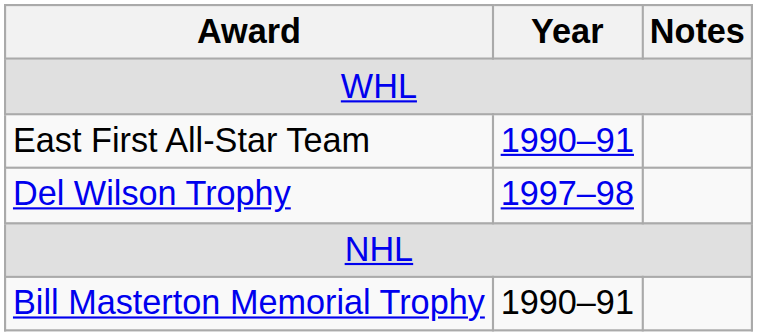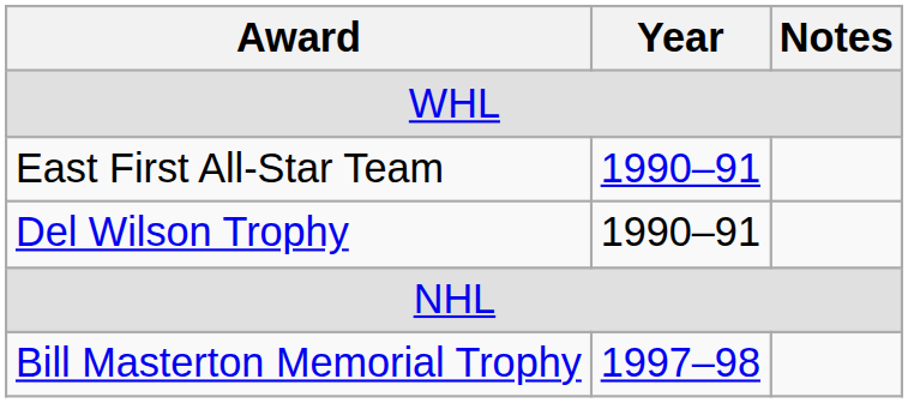Del Wilson Trophy | Year: 1997–98 -> 1990–91
Bill Masterton Memorial Trophy | Year: 1990–91 -> 1997–98
